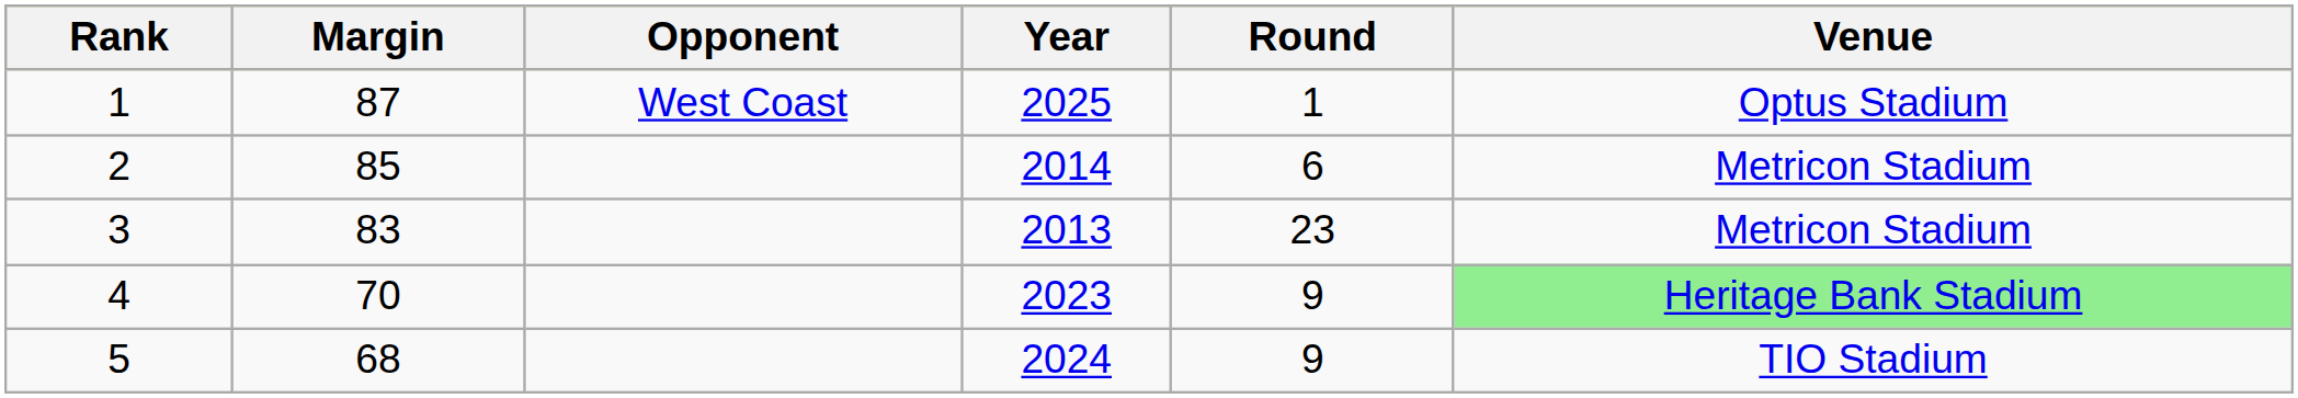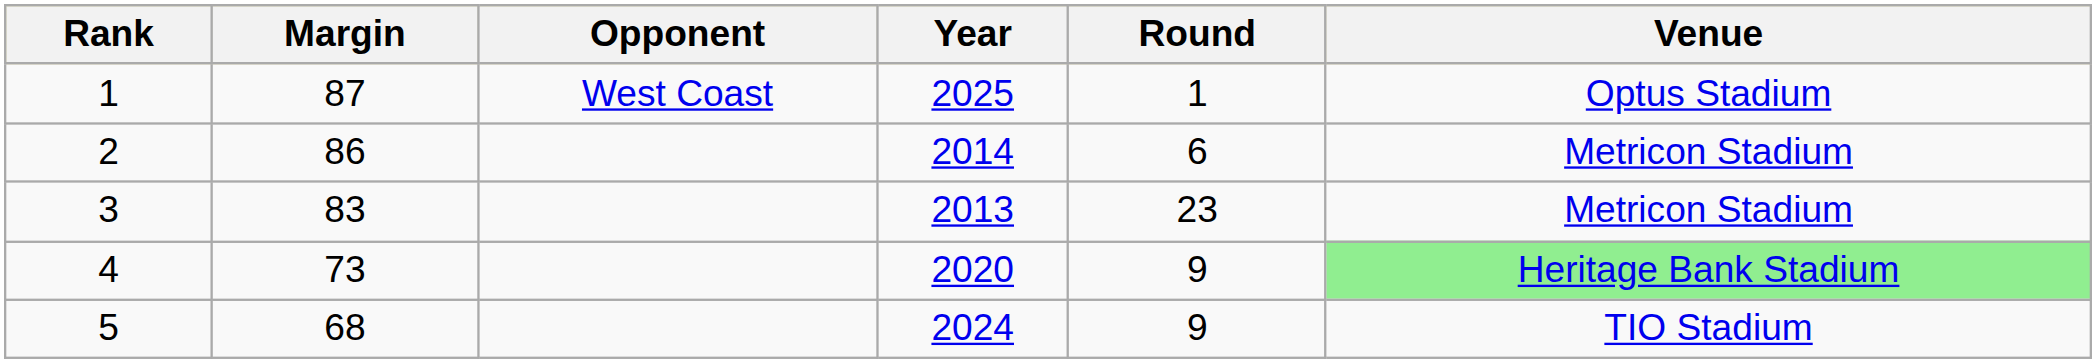2 | Margin: 85 -> 86
4 | Margin: 70 -> 73
4 | Year: 2023 -> 2020
